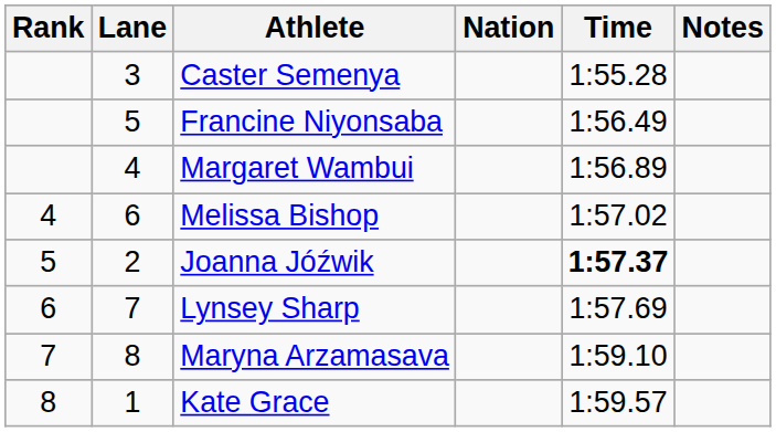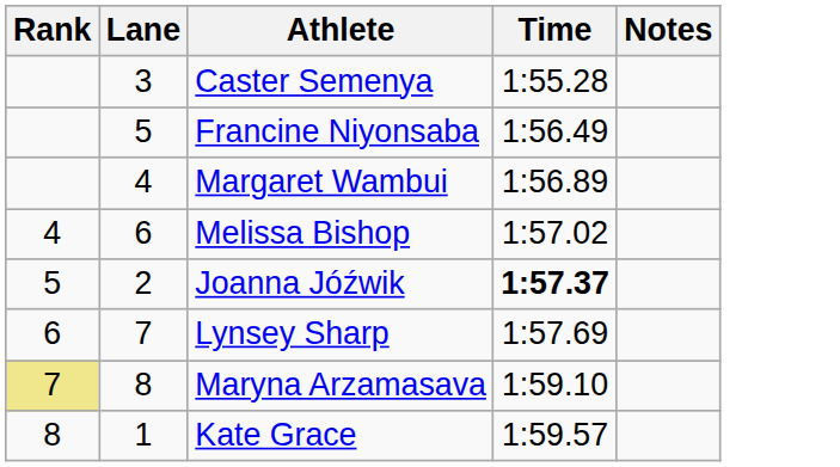- column: Nation
Maryna Arzamasava | Rank: no background -> khaki background
